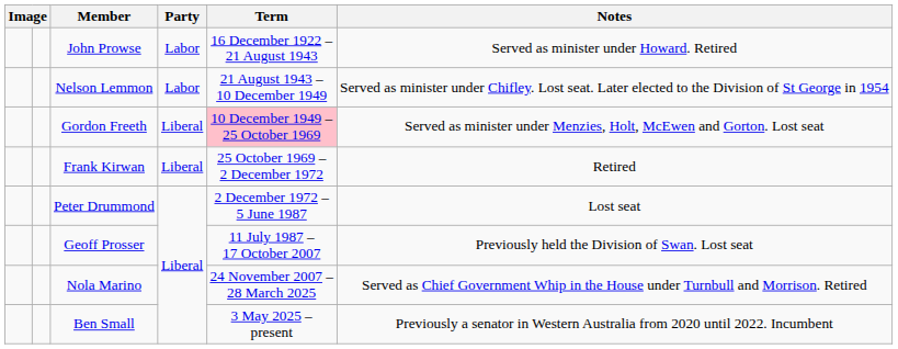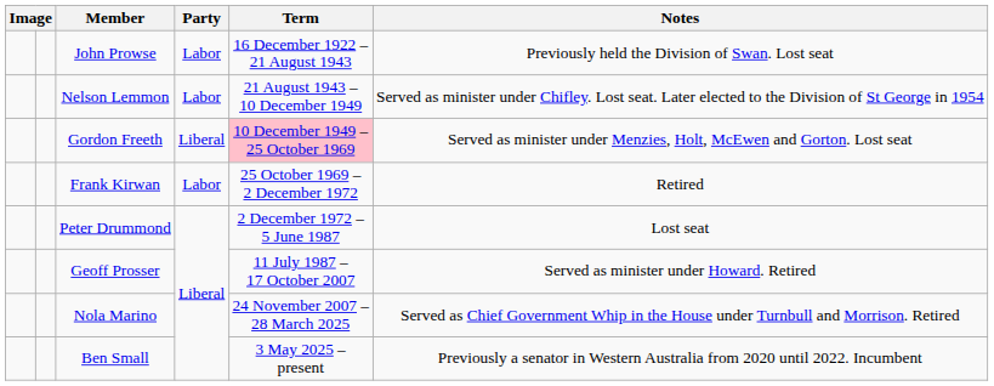John Prowse | Notes: Served as minister under Howard. Retired -> Previously held the Division of Swan. Lost seat
Frank Kirwan | Party: Liberal -> Labor
Geoff Prosser | Notes: Previously held the Division of Swan. Lost seat -> Served as minister under Howard. Retired
